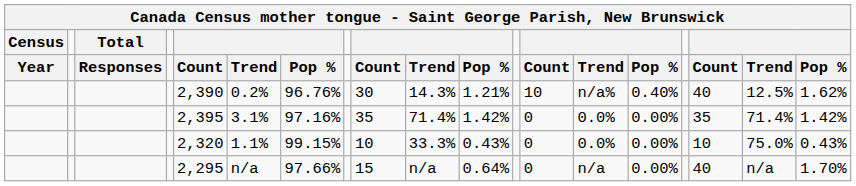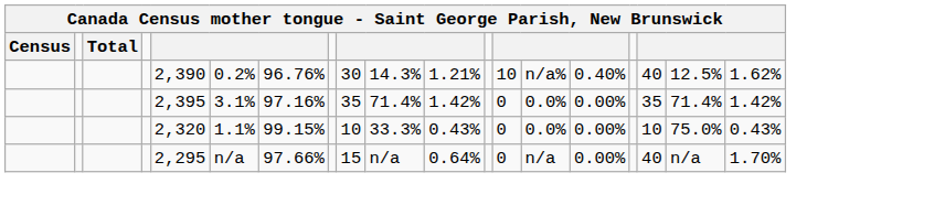- row: Year | Responses | Count | Trend | Pop % | Count | Trend | Pop % | Count | Trend | Pop % | Count | Trend | Pop %
